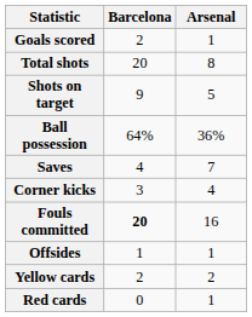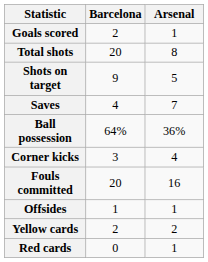rows swapped: Saves <-> Ball possession
Fouls committed | Barcelona: bold -> normal
